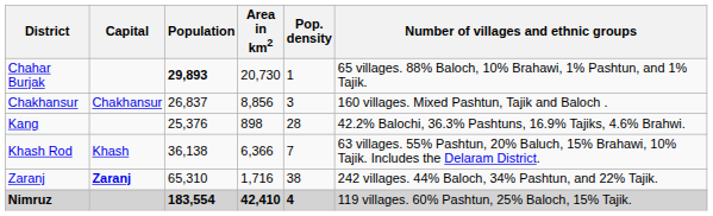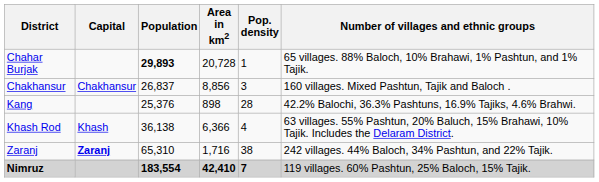Chahar Burjak | Area in km2: 20,730 -> 20,728
Khash Rod | Pop. density: 7 -> 4
Nimruz | Pop. density: 4 -> 7
